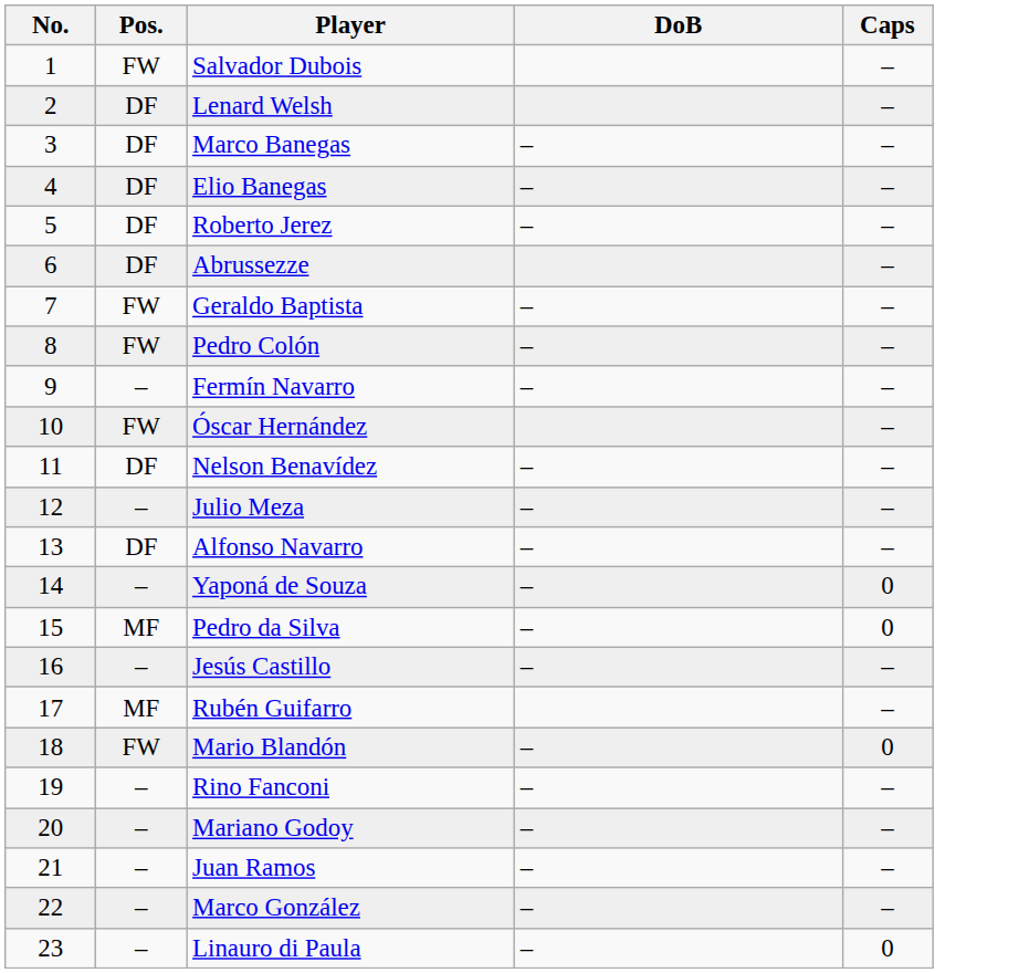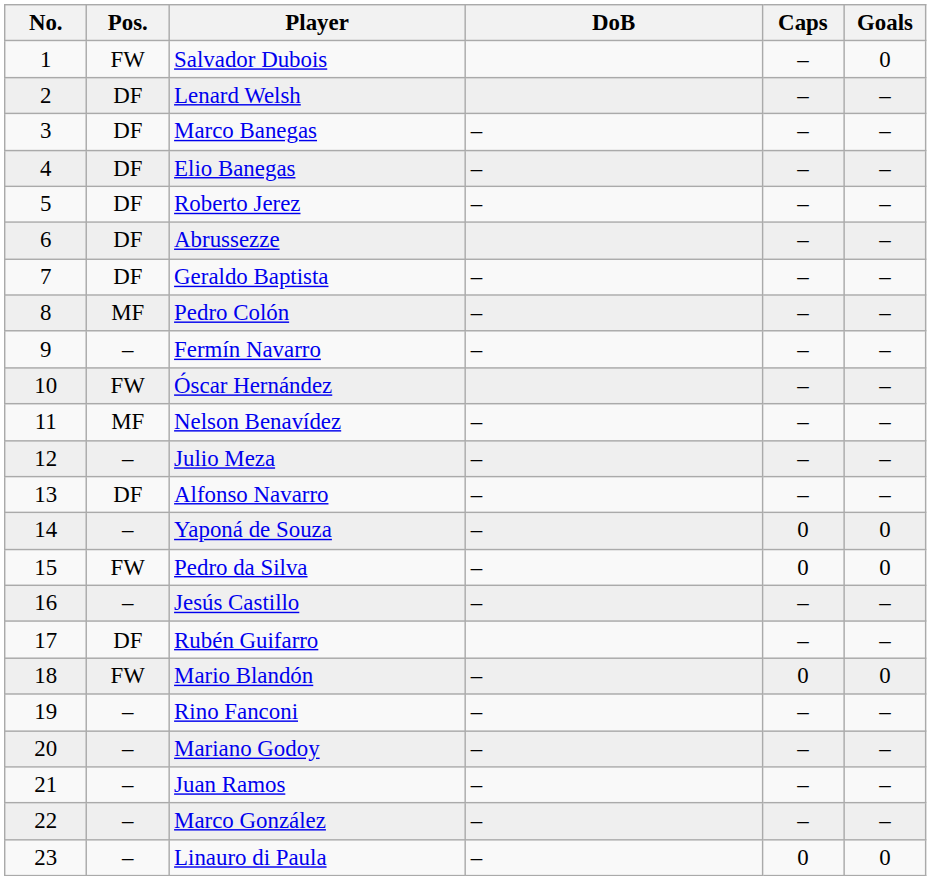+ column: Goals | 0 | – | – | – | – | – | – | – | – | – | – | – | – | 0 | 0 | – | – | 0 | – | – | – | – | 0
Geraldo Baptista | Pos.: FW -> DF
Pedro Colón | Pos.: FW -> MF
Nelson Benavídez | Pos.: DF -> MF
Pedro da Silva | Pos.: MF -> FW
Rubén Guifarro | Pos.: MF -> DF
